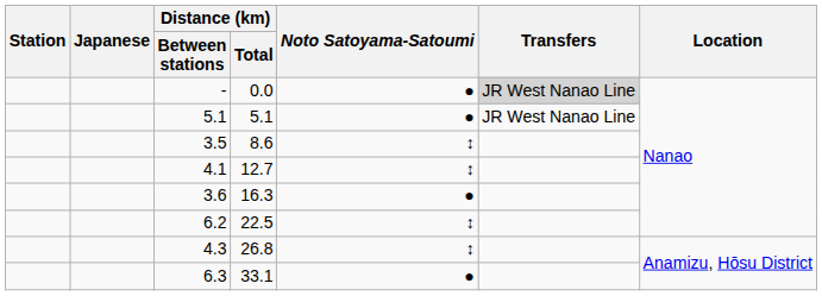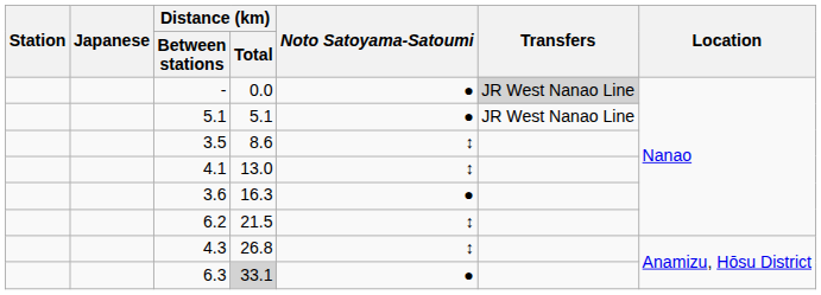4.1 | Distance (km) / Total: 12.7 -> 13.0
6.2 | Distance (km) / Total: 22.5 -> 21.5
6.3 | Distance (km) / Total: no background -> lightgrey background
